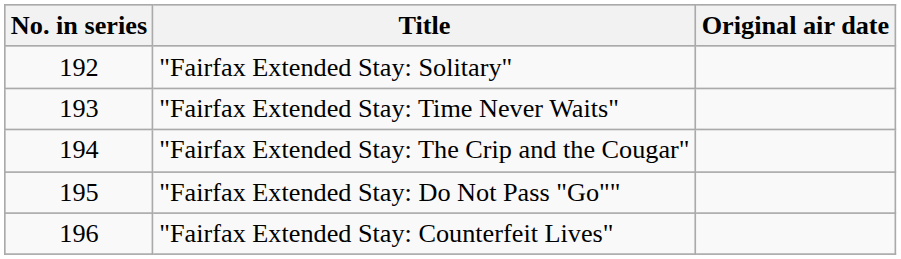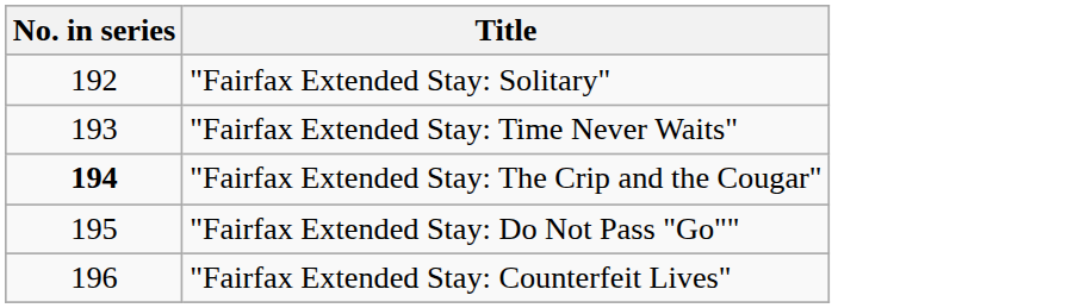- column: Original air date
"Fairfax Extended Stay: The Crip and the Cougar" | No. in series: normal -> bold
